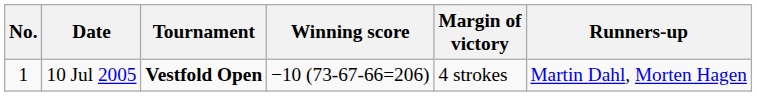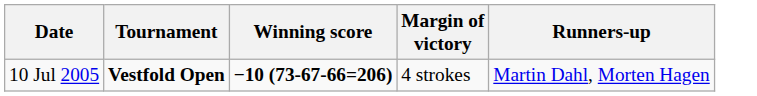- column: No. | 1
10 Jul 2005 | Winning score: normal -> bold
